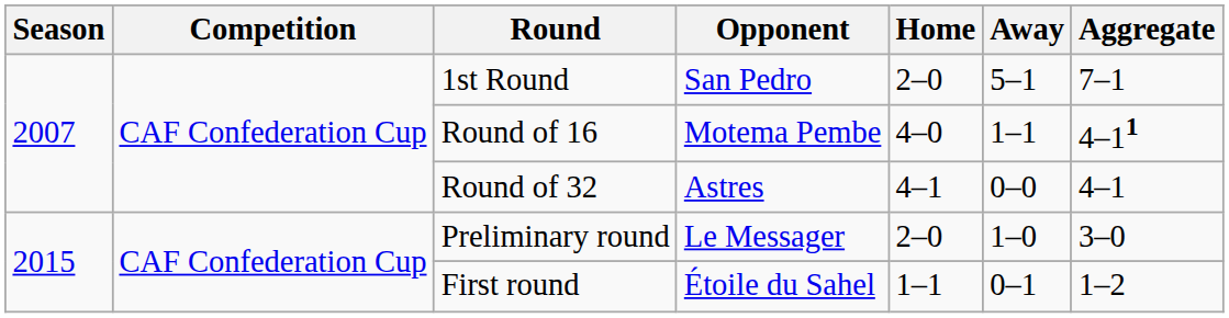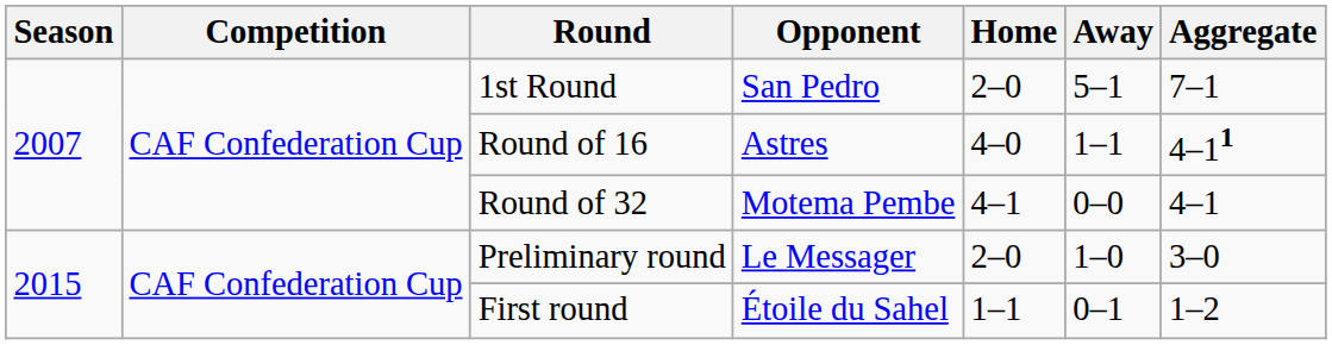Round of 16 | Opponent: Motema Pembe -> Astres
Round of 32 | Opponent: Astres -> Motema Pembe
